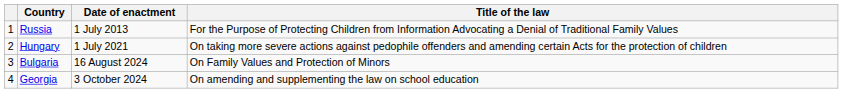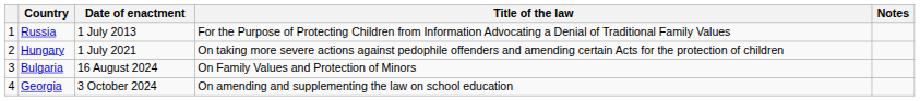+ column: Notes
